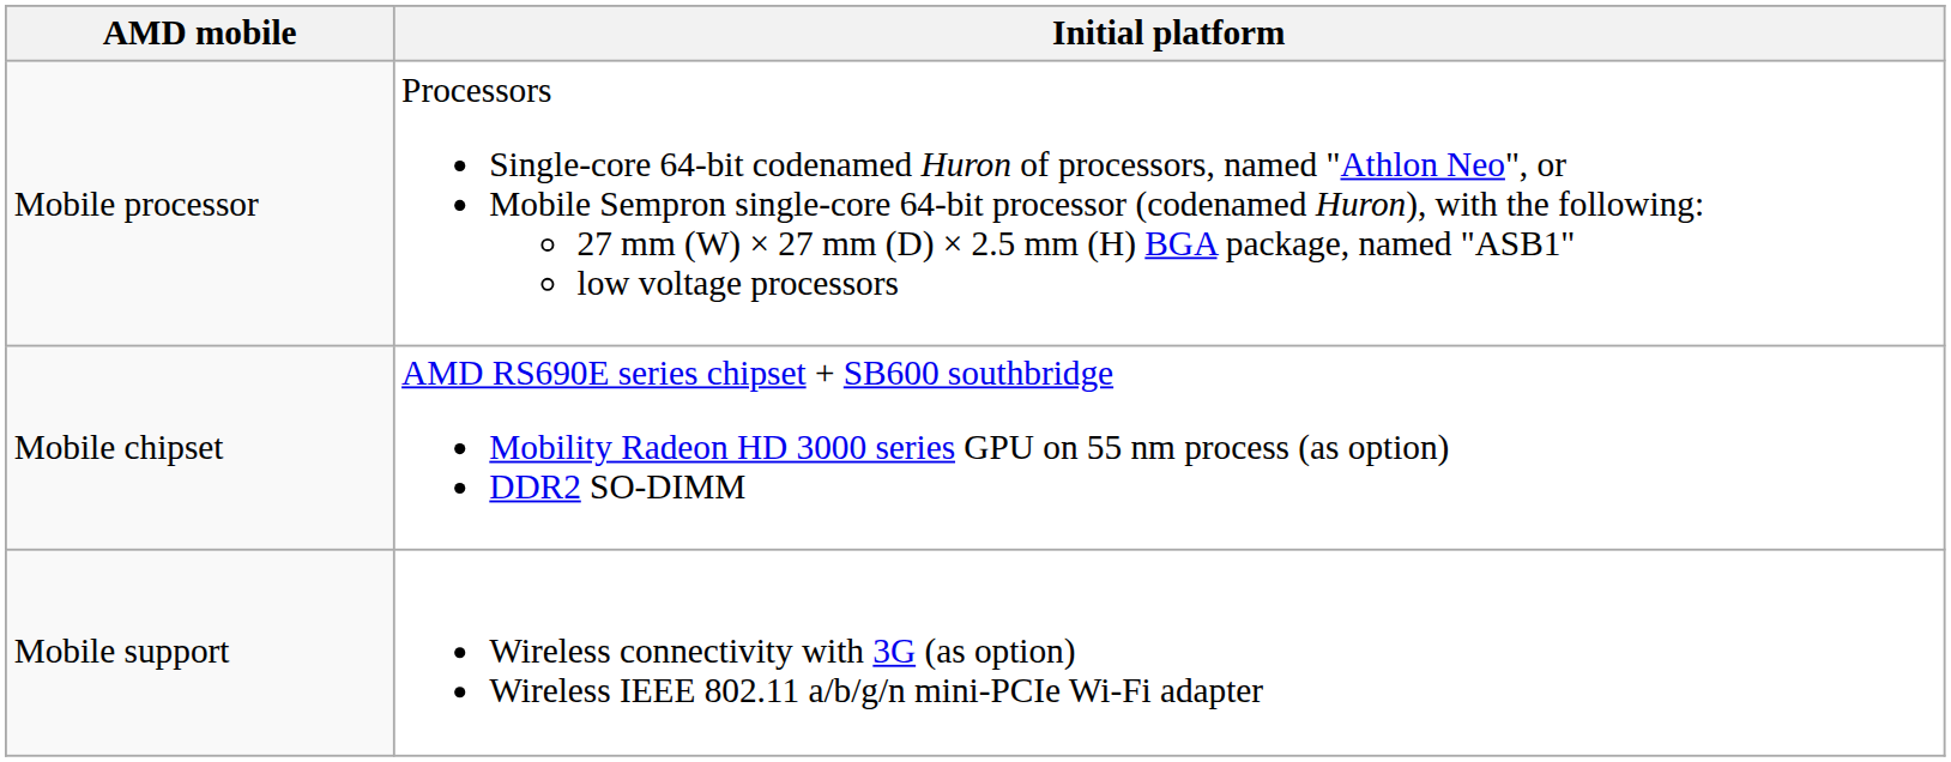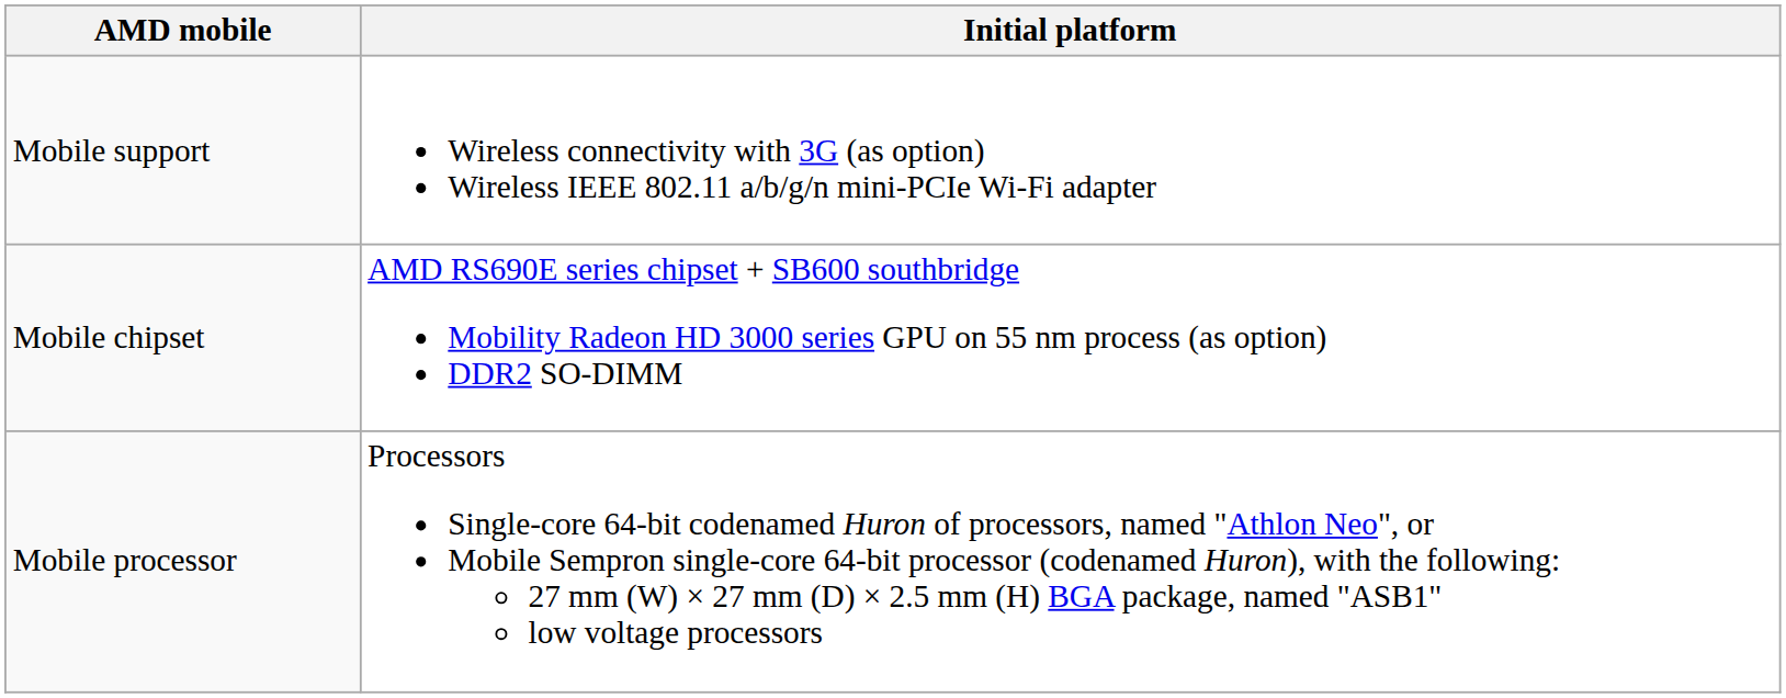rows swapped: Mobile processor <-> Mobile support
